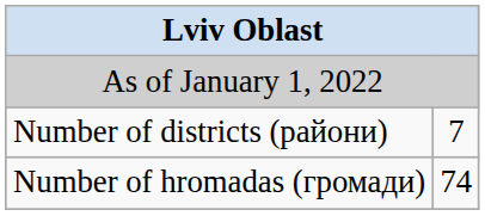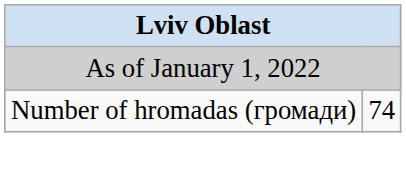- row: Number of districts (райони) | 7
